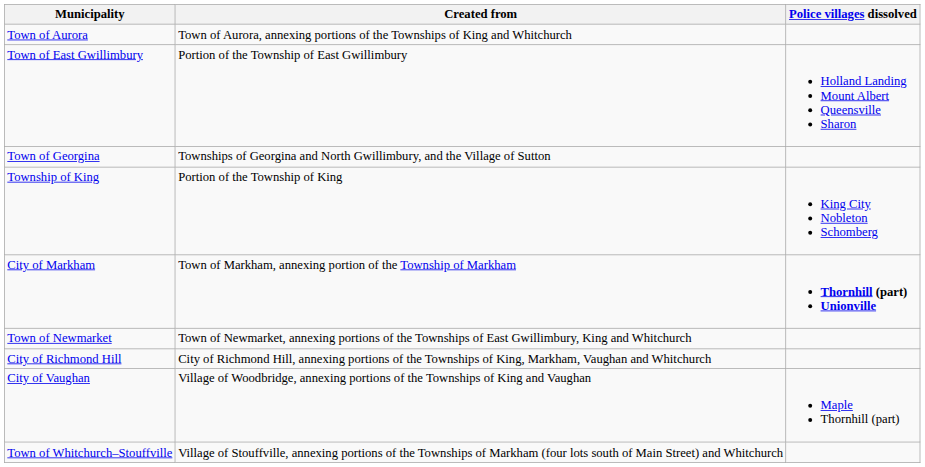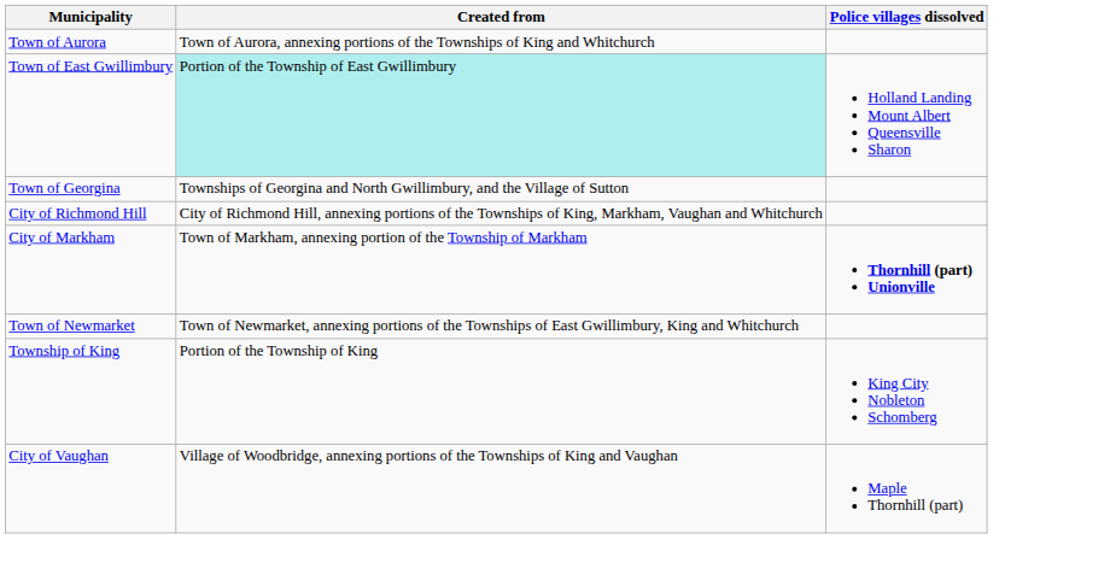Town of East Gwillimbury | Created from: no background -> paleturquoise background
rows swapped: Township of King <-> City of Richmond Hill
- row: Town of Whitchurch–Stouffville | Village of Stouffville, annexing portions of the Townships of Markham (four lots south of Main Street) and Whitchurch
